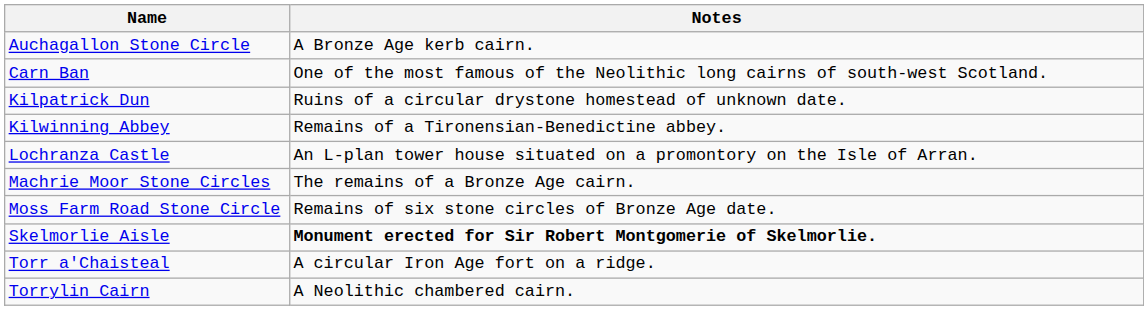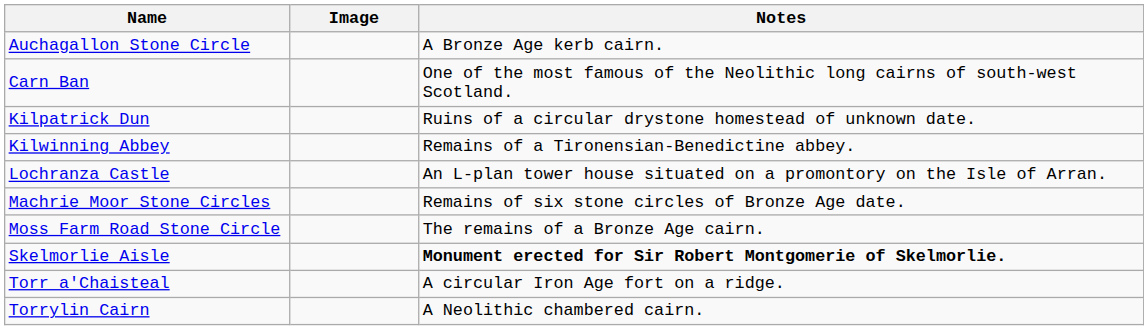+ column: Image
Machrie Moor Stone Circles | Notes: The remains of a Bronze Age cairn. -> Remains of six stone circles of Bronze Age date.
Moss Farm Road Stone Circle | Notes: Remains of six stone circles of Bronze Age date. -> The remains of a Bronze Age cairn.
